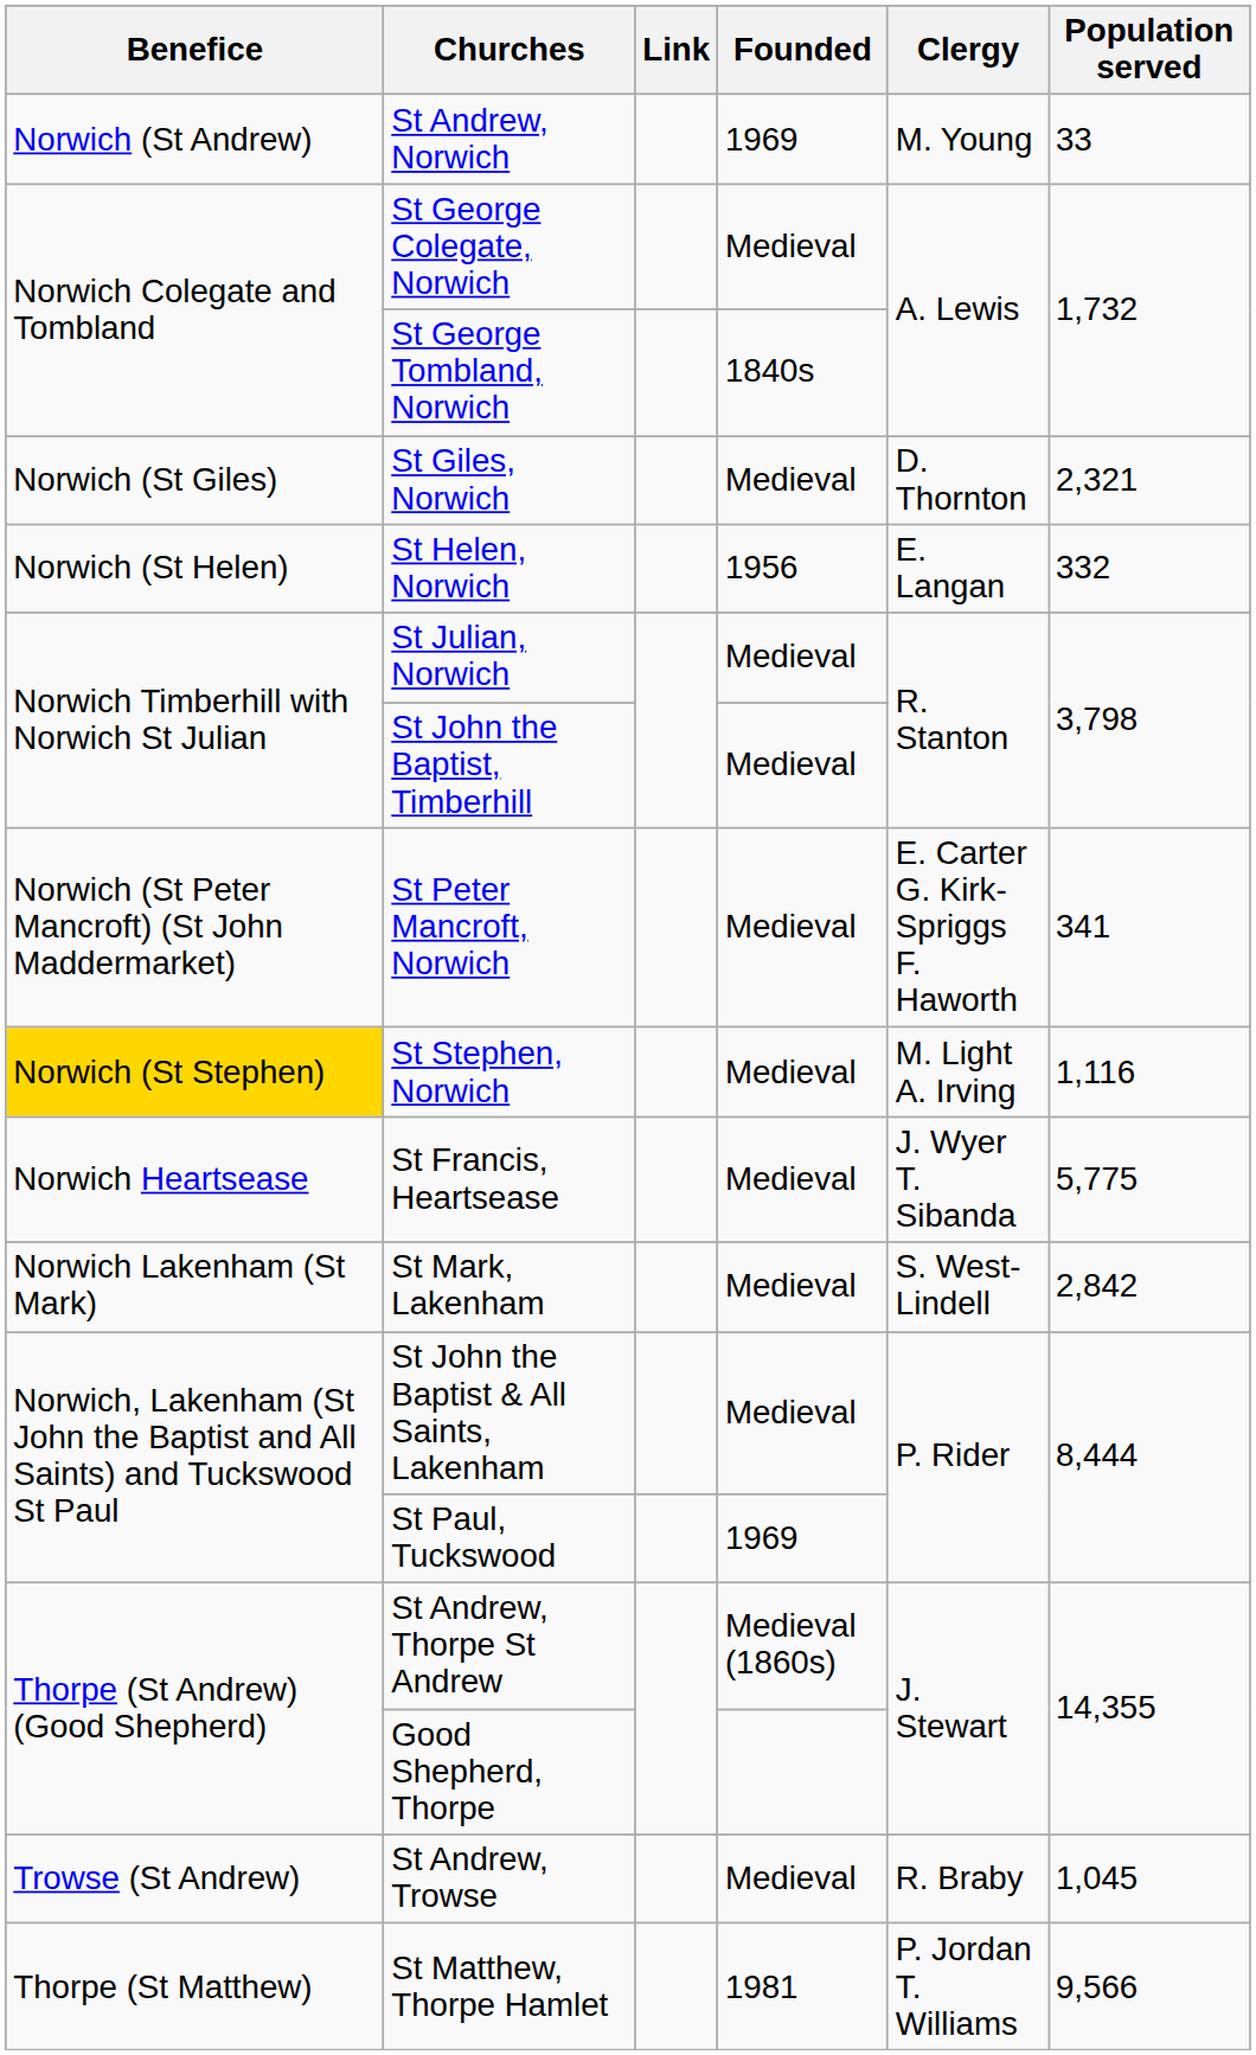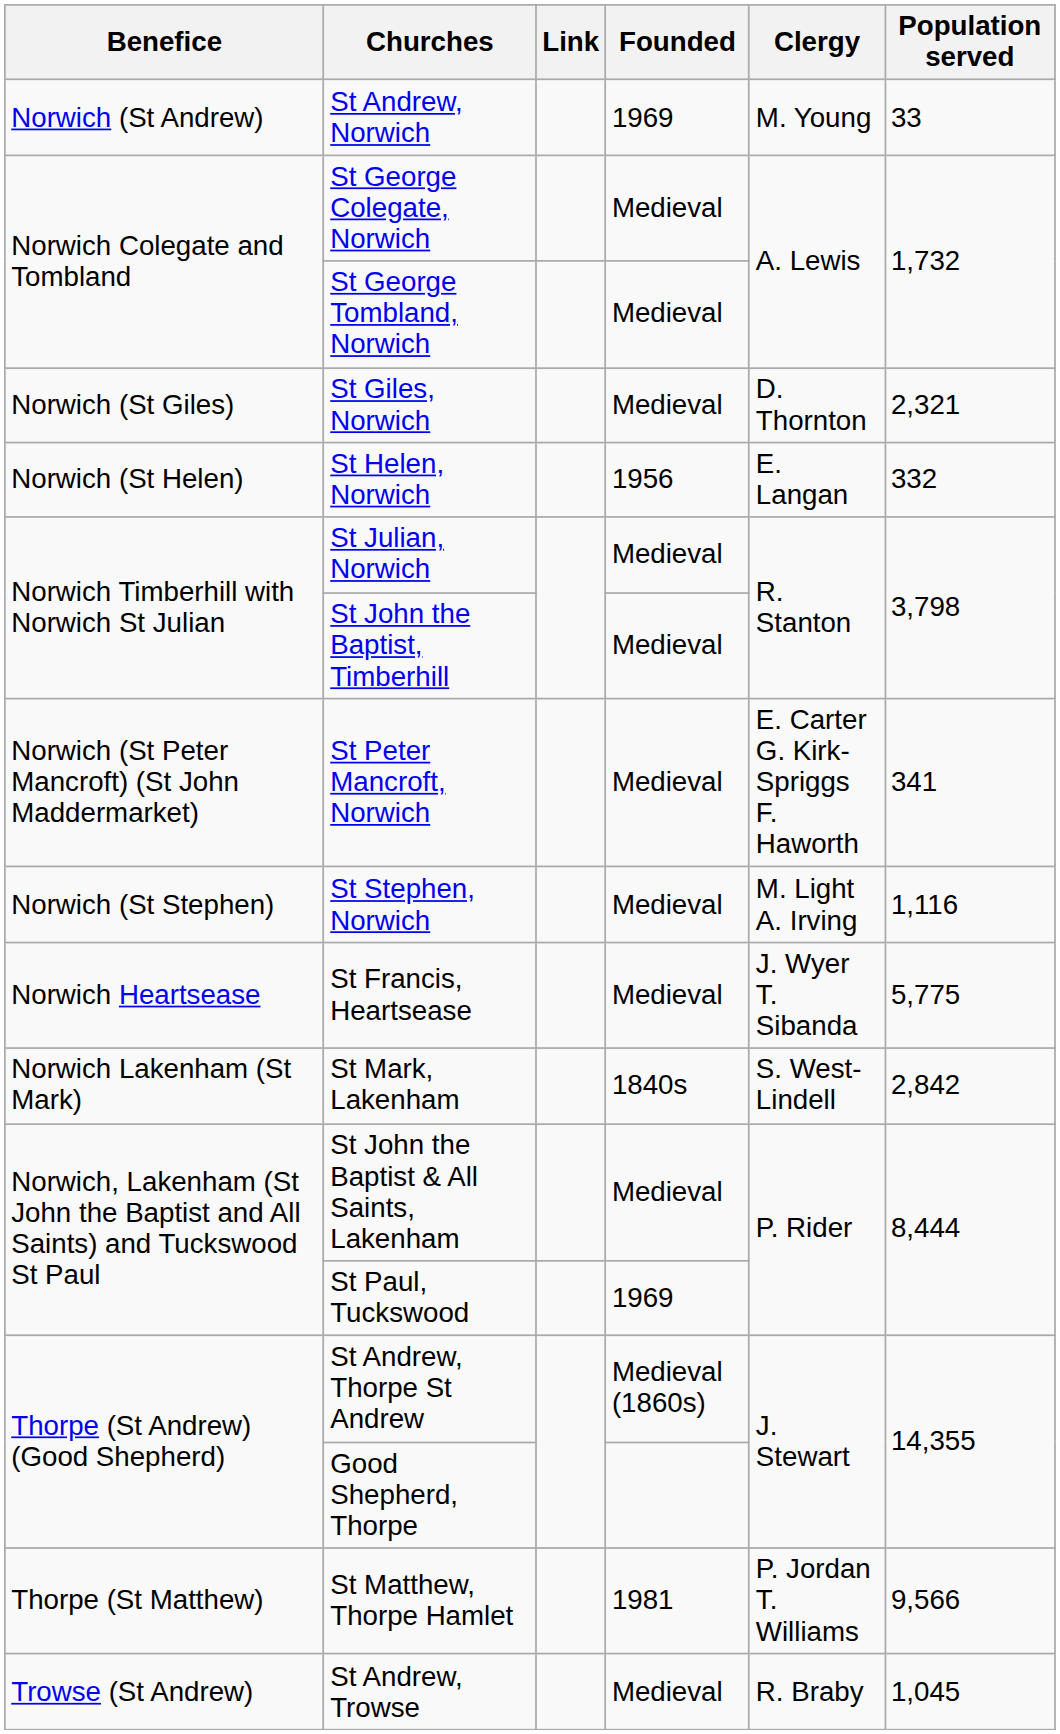St George Tombland, Norwich | Founded: 1840s -> Medieval
St Stephen, Norwich | Benefice: gold background -> no background
St Mark, Lakenham | Founded: Medieval -> 1840s
rows swapped: St Matthew, Thorpe Hamlet <-> St Andrew, Trowse
